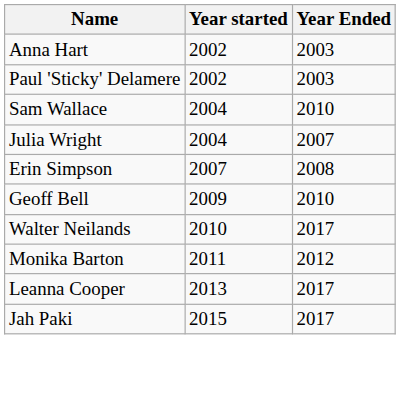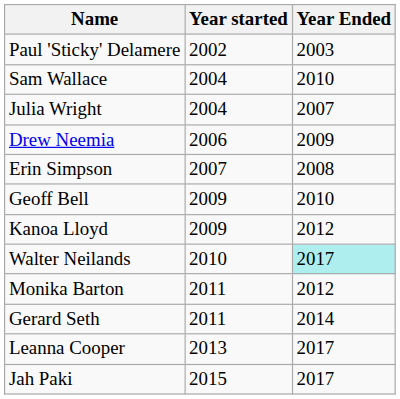- row: Anna Hart | 2002 | 2003
+ row: Drew Neemia | 2006 | 2009
+ row: Kanoa Lloyd | 2009 | 2012
Walter Neilands | Year Ended: no background -> paleturquoise background
+ row: Gerard Seth | 2011 | 2014
